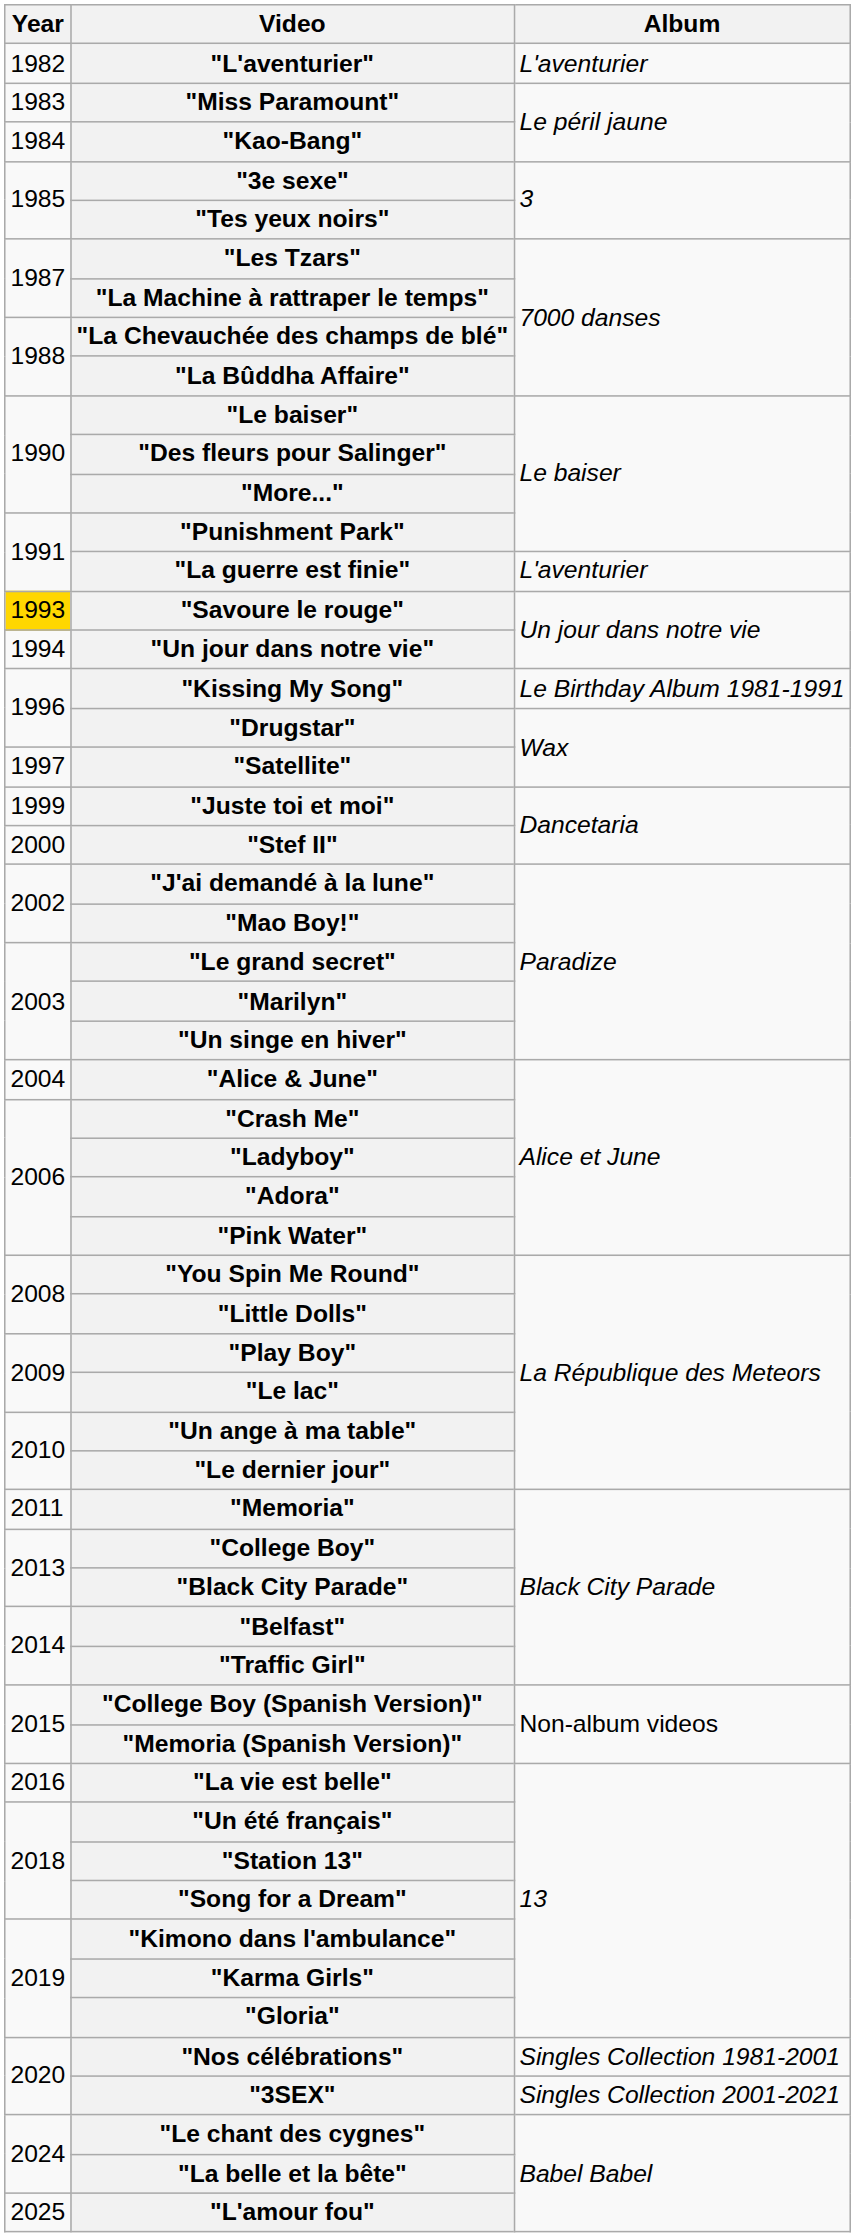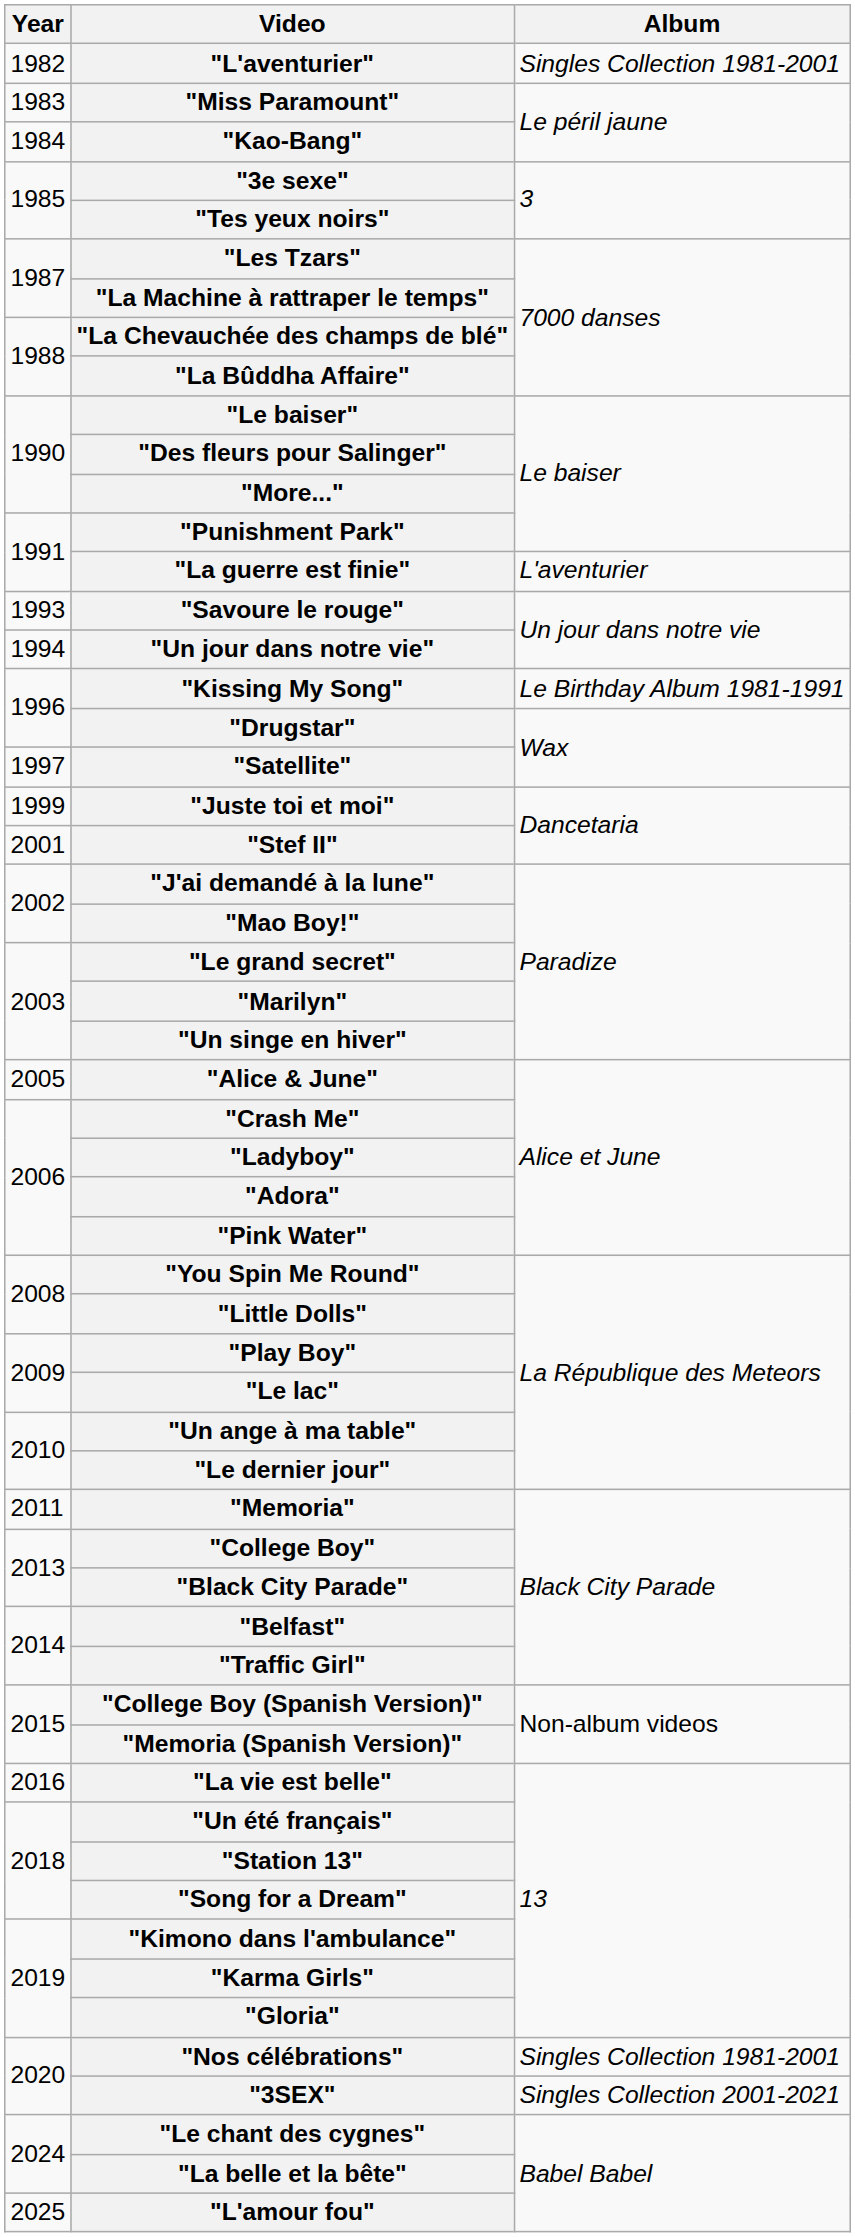"L'aventurier" | Album: L'aventurier -> Singles Collection 1981-2001
"Savoure le rouge" | Year: gold background -> no background
"Stef II" | Year: 2000 -> 2001
"Alice & June" | Year: 2004 -> 2005
